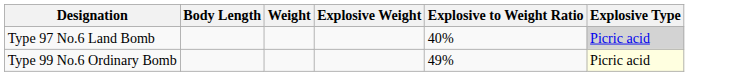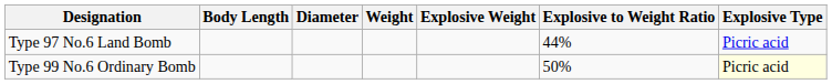+ column: Diameter
Type 97 No.6 Land Bomb | Explosive to Weight Ratio: 40% -> 44%
Type 97 No.6 Land Bomb | Explosive Type: lightgrey background -> no background
Type 99 No.6 Ordinary Bomb | Explosive to Weight Ratio: 49% -> 50%
